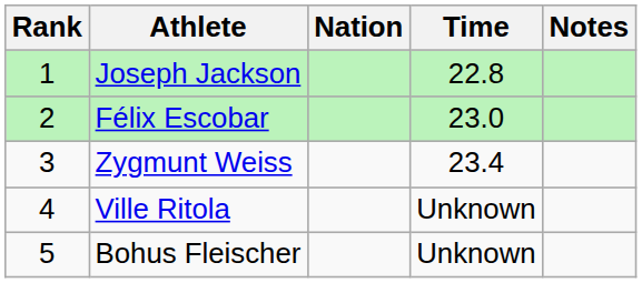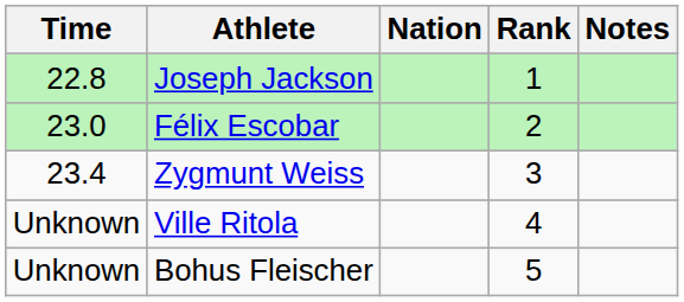columns swapped: Rank <-> Time
